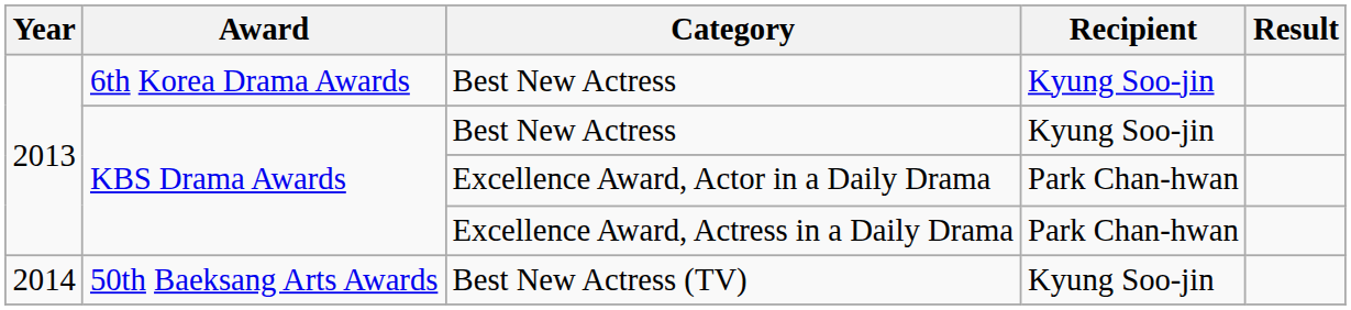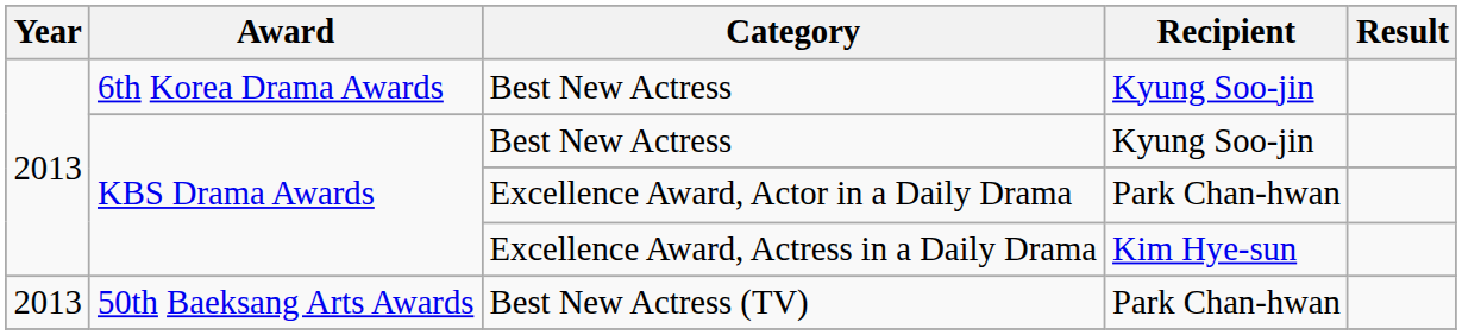Excellence Award, Actress in a Daily Drama | Recipient: Park Chan-hwan -> Kim Hye-sun
Best New Actress (TV) | Year: 2014 -> 2013
Best New Actress (TV) | Recipient: Kyung Soo-jin -> Park Chan-hwan
